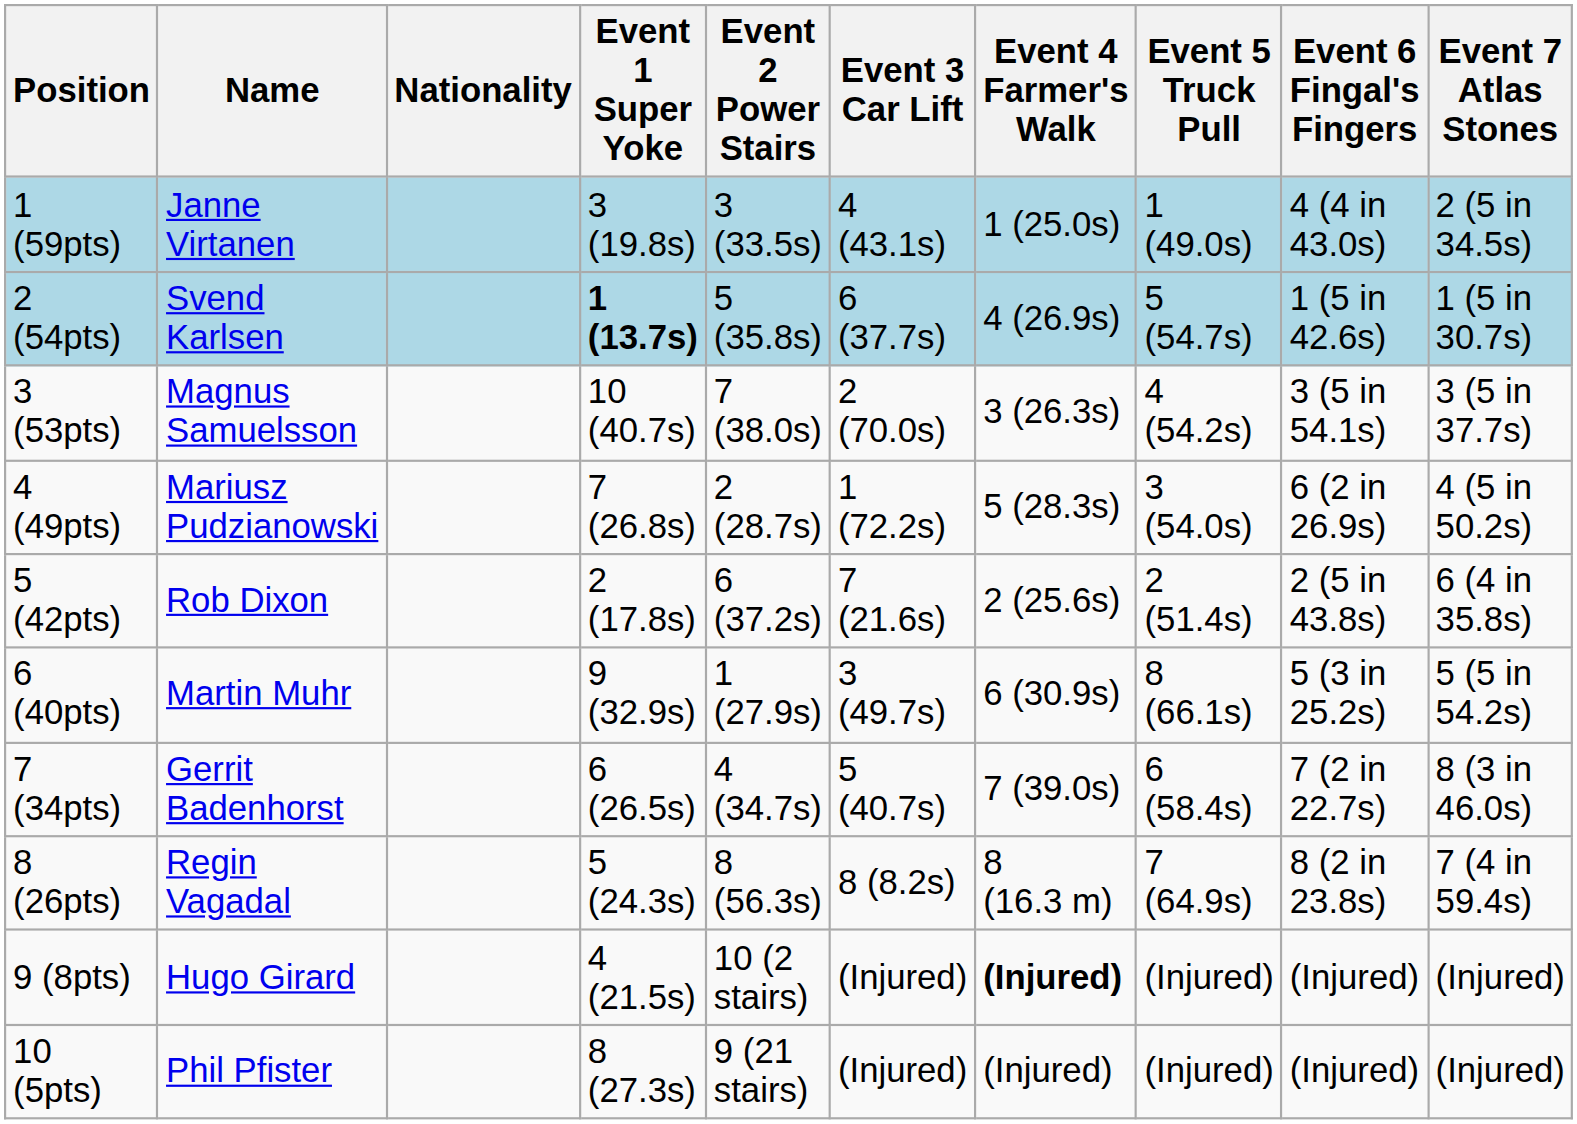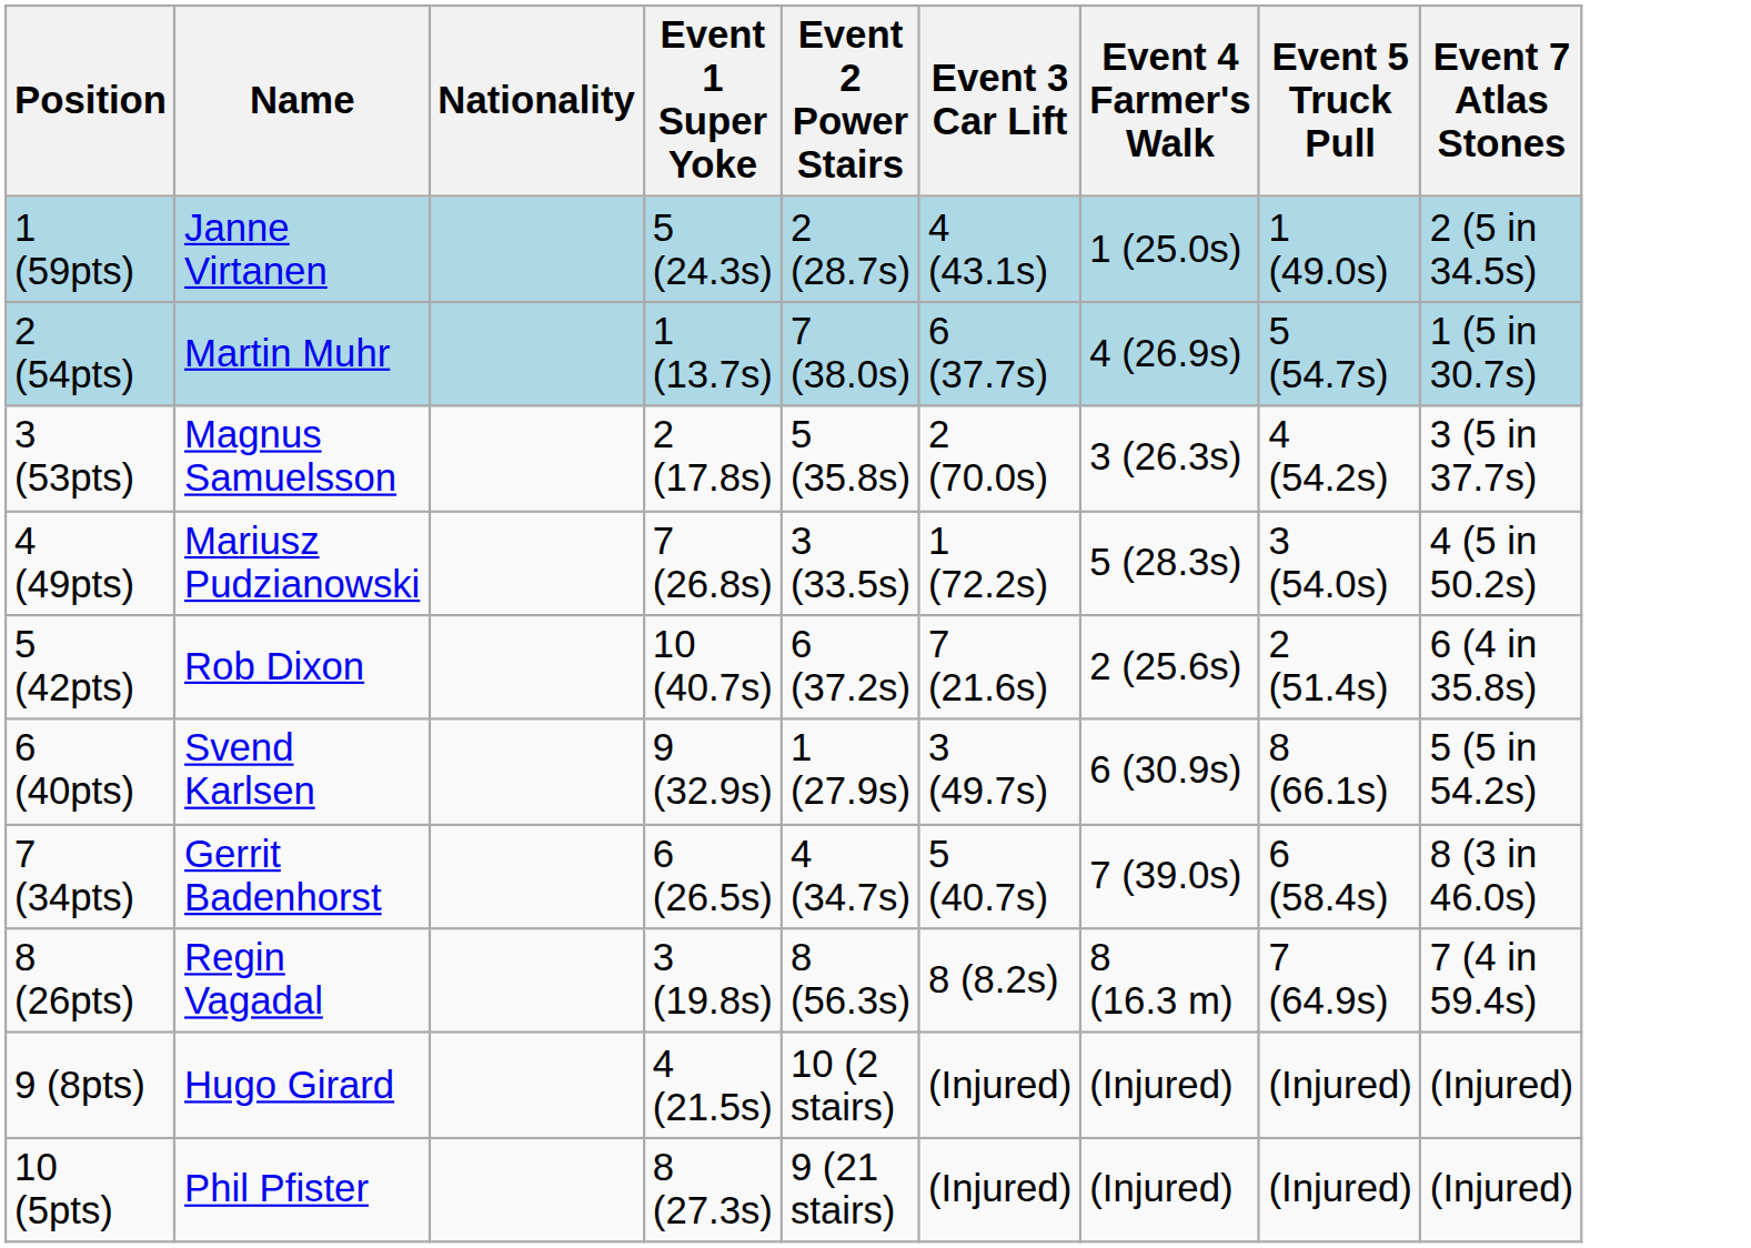- column: Event 6 Fingal's Fingers | 4 (4 in 43.0s) | 1 (5 in 42.6s) | 3 (5 in 54.1s) | 6 (2 in 26.9s) | 2 (5 in 43.8s) | 5 (3 in 25.2s) | 7 (2 in 22.7s) | 8 (2 in 23.8s) | (Injured) | (Injured)
1 (59pts) | Event 1 Super Yoke: 3 (19.8s) -> 5 (24.3s)
1 (59pts) | Event 2 Power Stairs: 3 (33.5s) -> 2 (28.7s)
2 (54pts) | Name: Svend Karlsen -> Martin Muhr
2 (54pts) | Event 1 Super Yoke: bold -> normal
2 (54pts) | Event 2 Power Stairs: 5 (35.8s) -> 7 (38.0s)
3 (53pts) | Event 1 Super Yoke: 10 (40.7s) -> 2 (17.8s)
3 (53pts) | Event 2 Power Stairs: 7 (38.0s) -> 5 (35.8s)
4 (49pts) | Event 2 Power Stairs: 2 (28.7s) -> 3 (33.5s)
5 (42pts) | Event 1 Super Yoke: 2 (17.8s) -> 10 (40.7s)
6 (40pts) | Name: Martin Muhr -> Svend Karlsen
8 (26pts) | Event 1 Super Yoke: 5 (24.3s) -> 3 (19.8s)
9 (8pts) | Event 4 Farmer's Walk: bold -> normal
